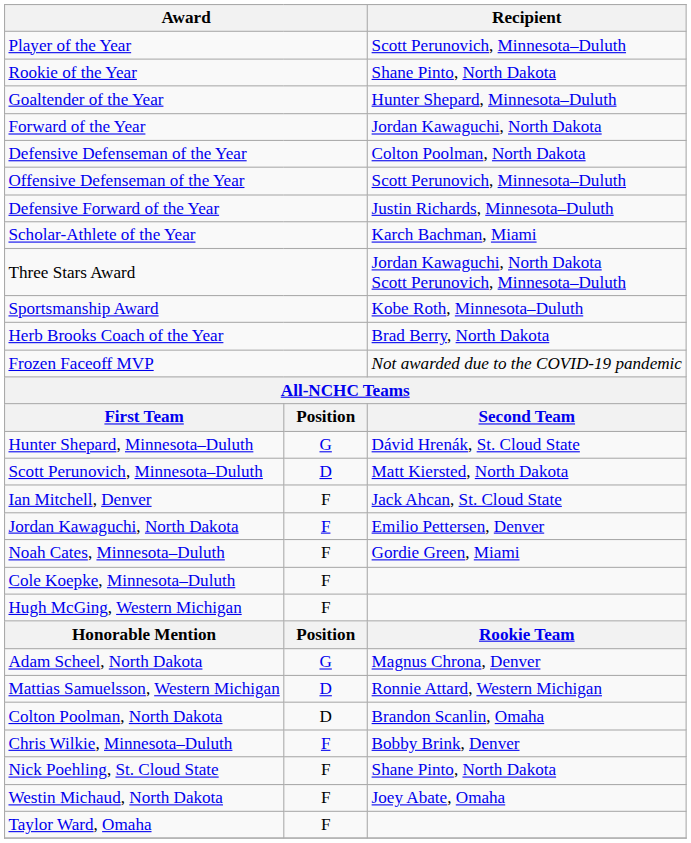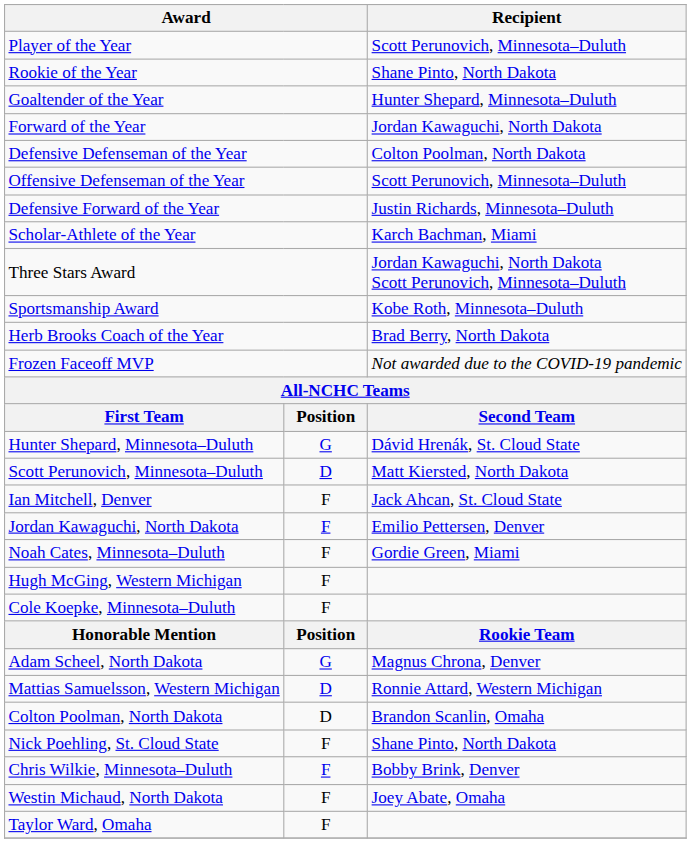rows swapped: Cole Koepke, Minnesota–Duluth <-> Hugh McGing, Western Michigan
rows swapped: Chris Wilkie, Minnesota–Duluth <-> Nick Poehling, St. Cloud State
